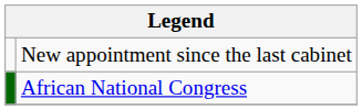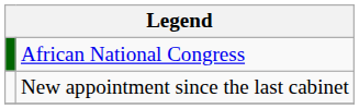rows swapped: African National Congress <-> New appointment since the last cabinet
